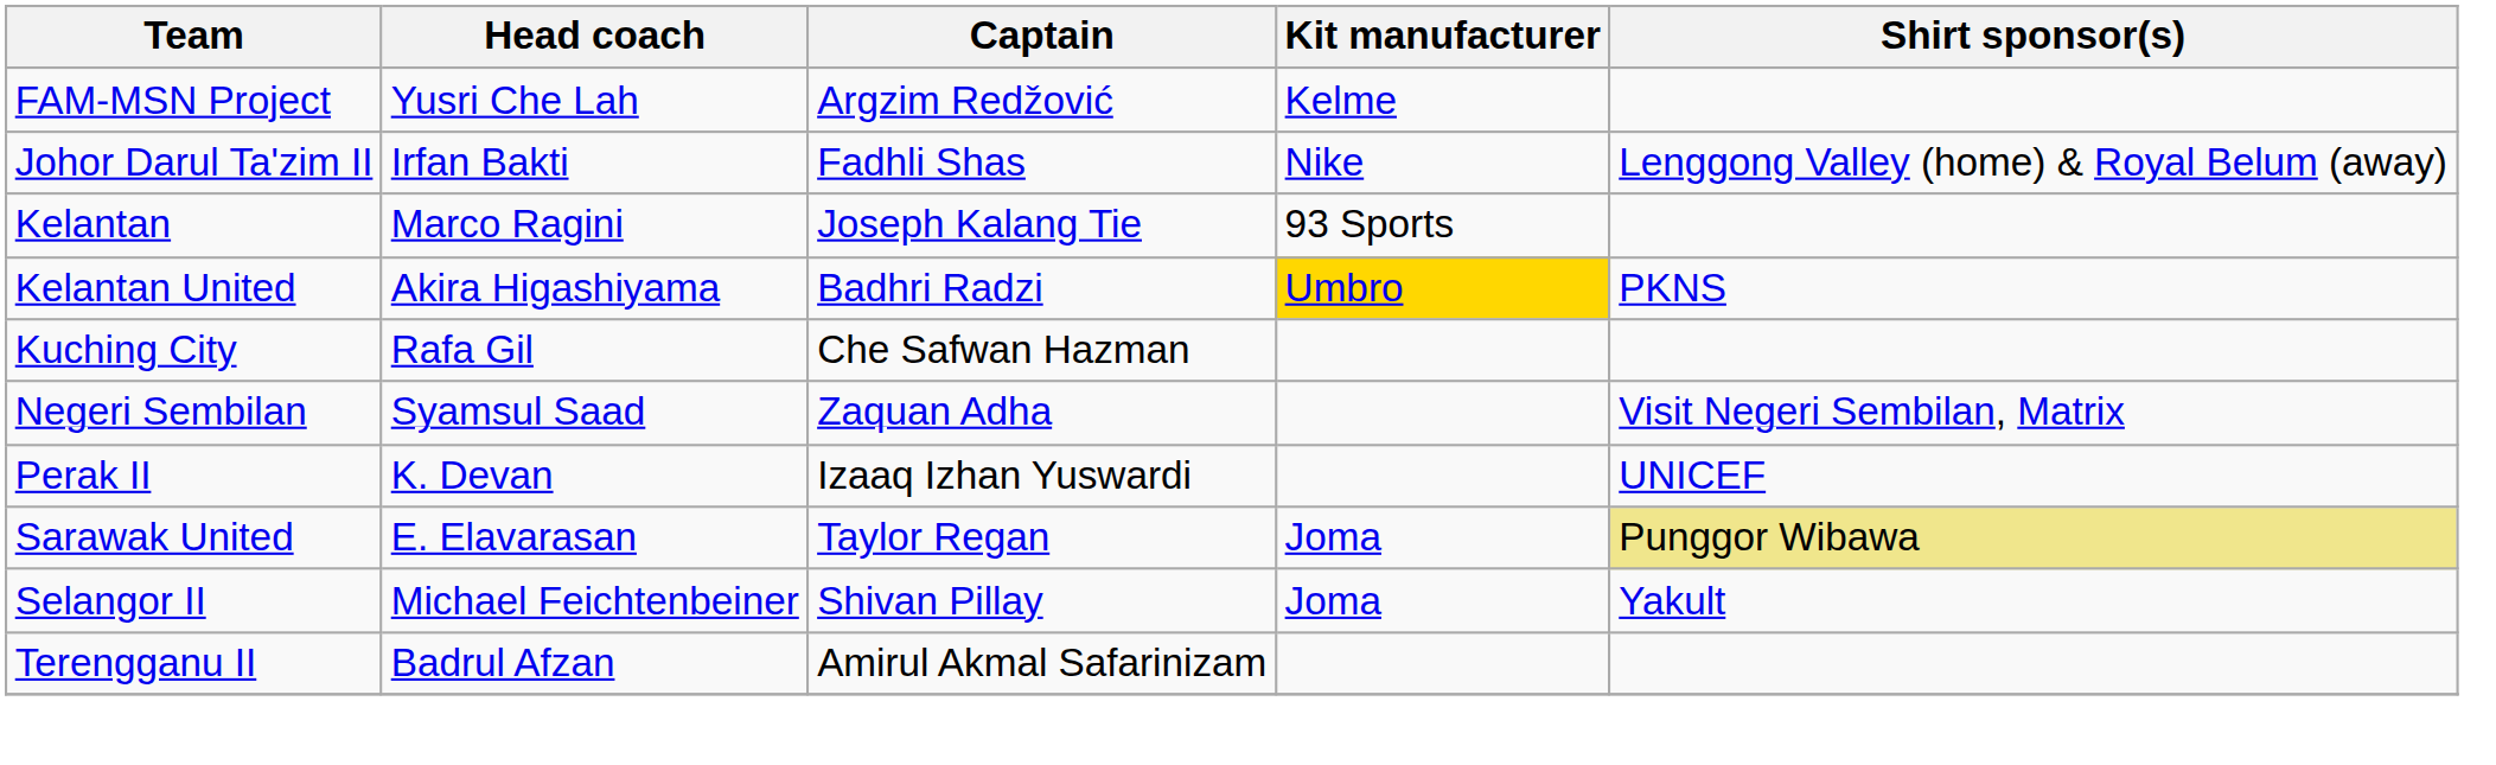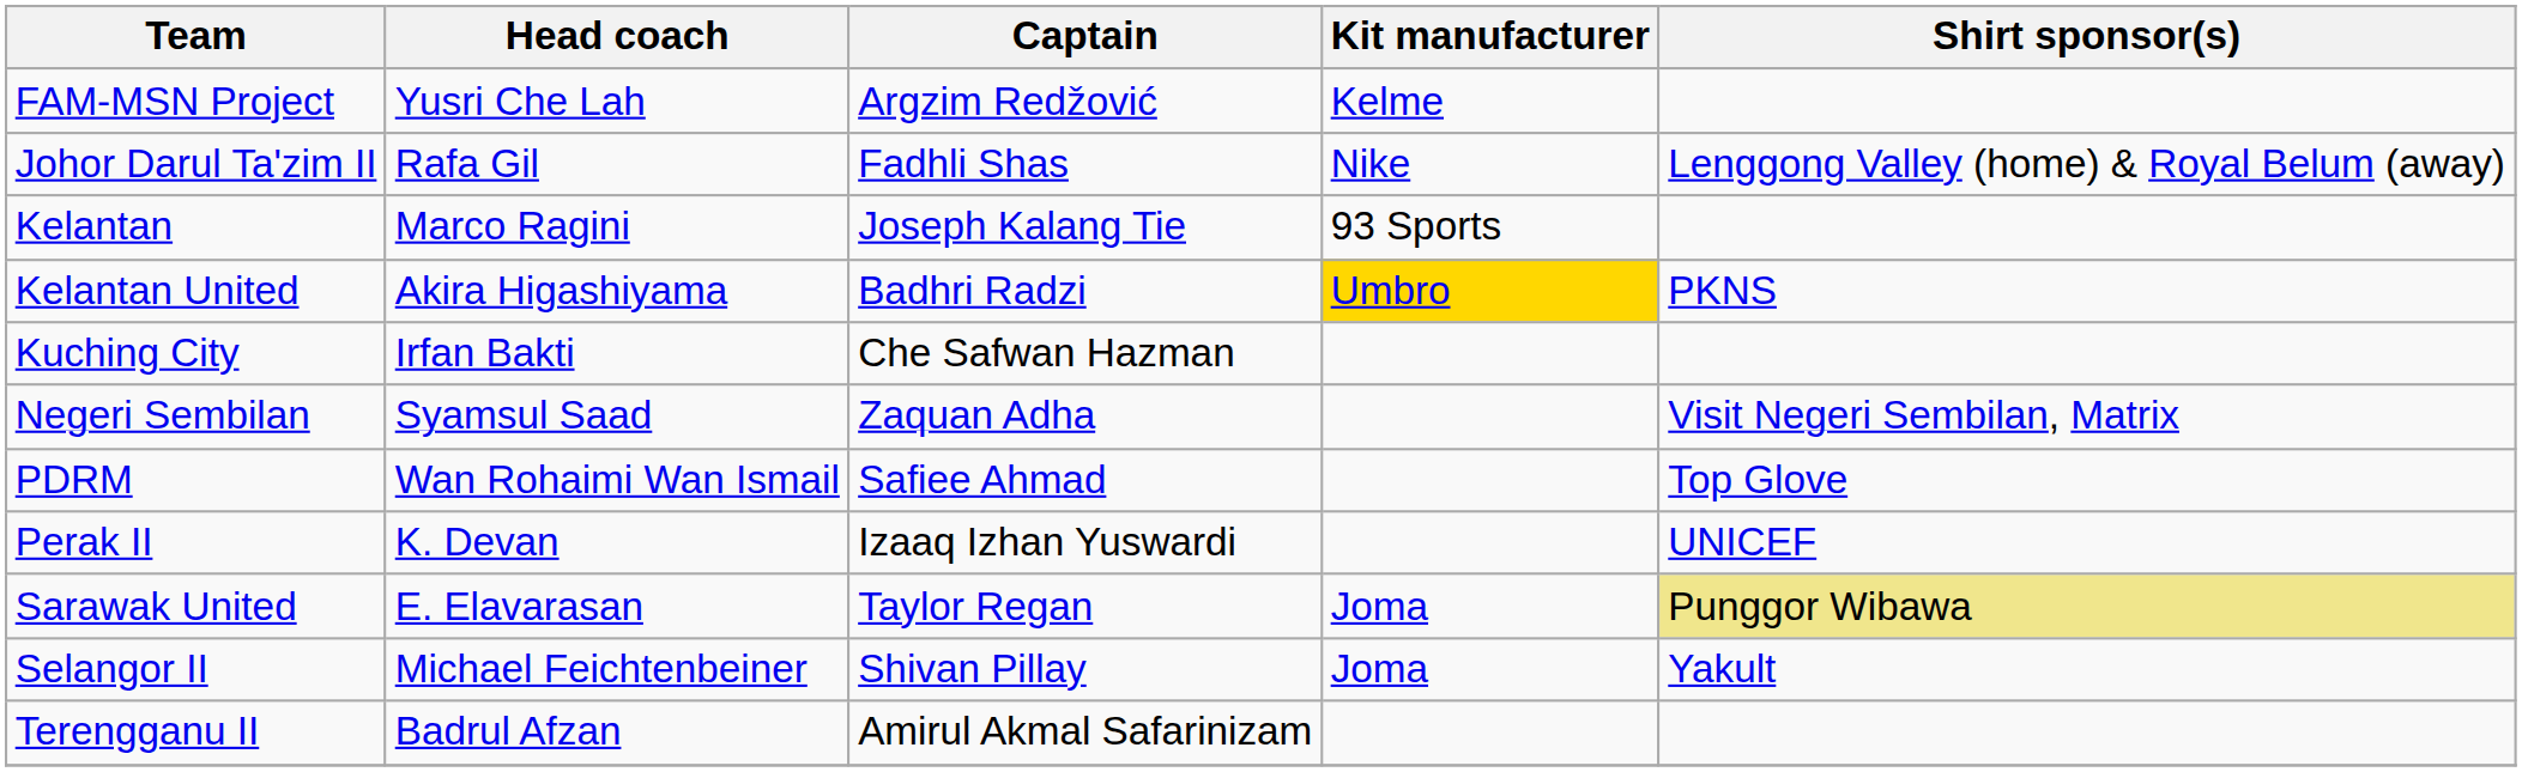Johor Darul Ta'zim II | Head coach: Irfan Bakti -> Rafa Gil
Kuching City | Head coach: Rafa Gil -> Irfan Bakti
+ row: PDRM | Wan Rohaimi Wan Ismail | Safiee Ahmad | Top Glove
